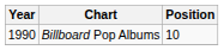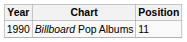Billboard Pop Albums | Position: 10 -> 11
